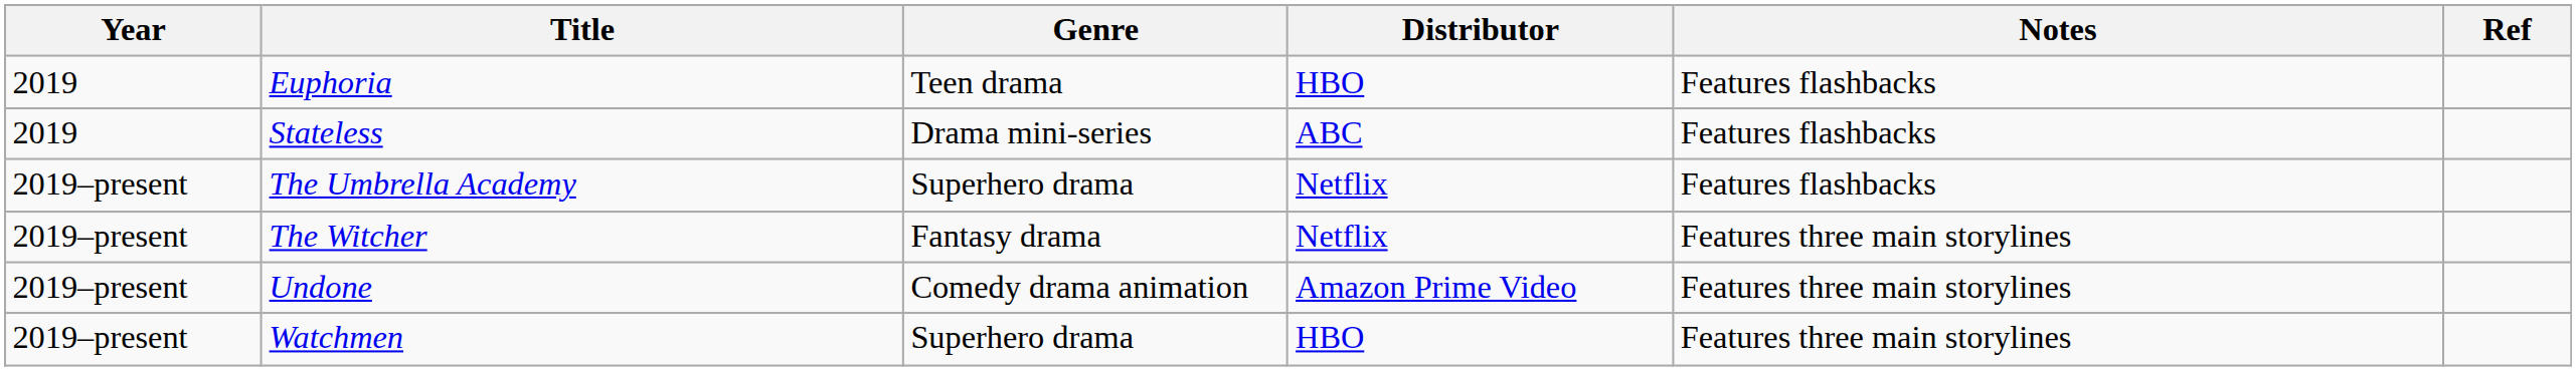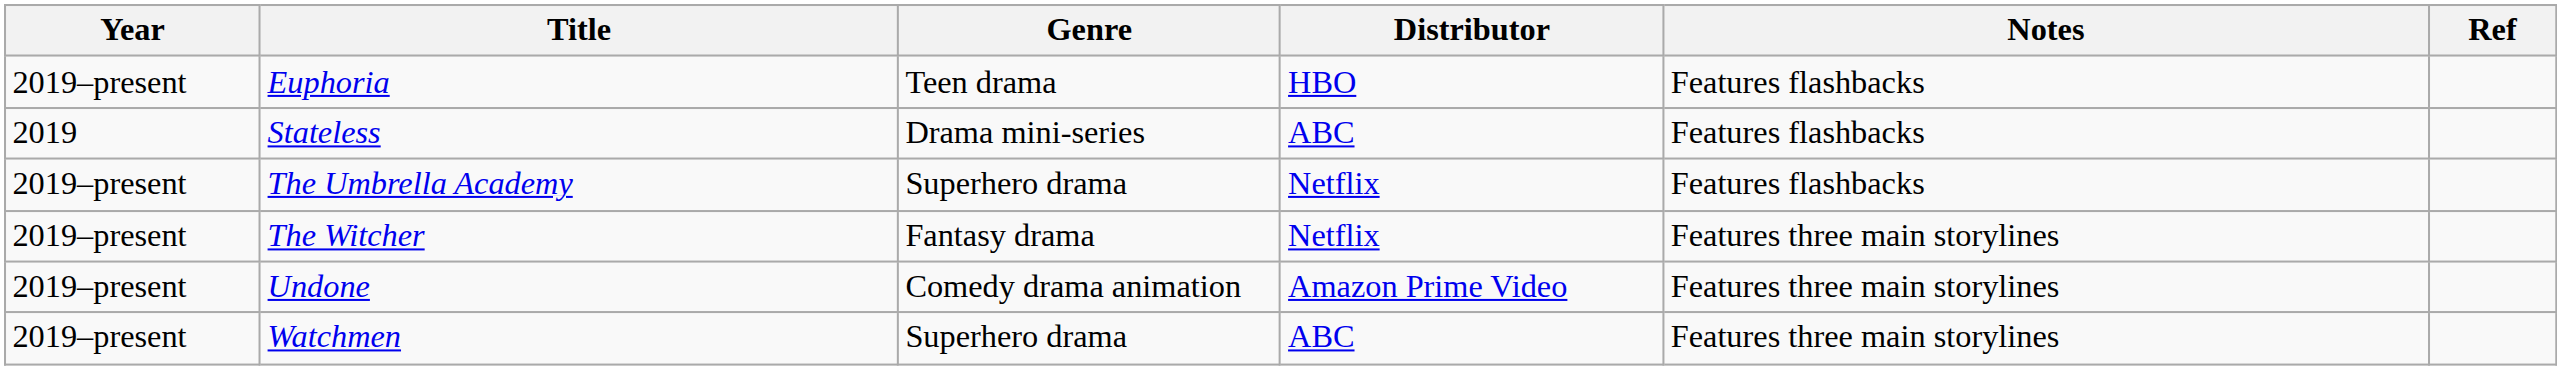Euphoria | Year: 2019 -> 2019–present
Watchmen | Distributor: HBO -> ABC
